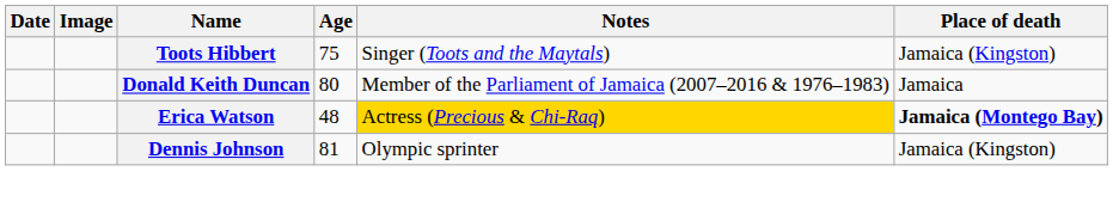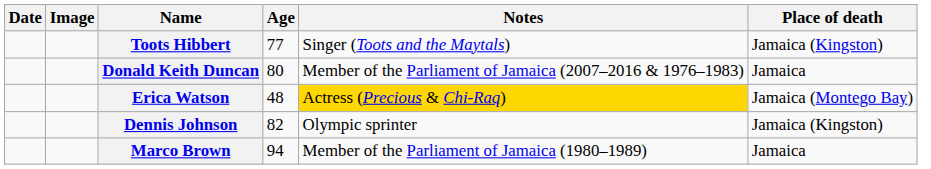Toots Hibbert | Age: 75 -> 77
Erica Watson | Place of death: bold -> normal
Dennis Johnson | Age: 81 -> 82
+ row: Marco Brown | 94 | Member of the Parliament of Jamaica (1980–1989) | Jamaica
